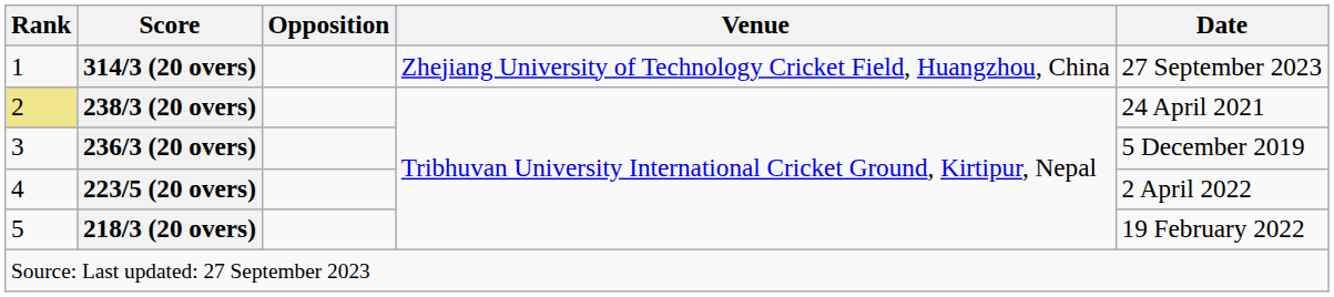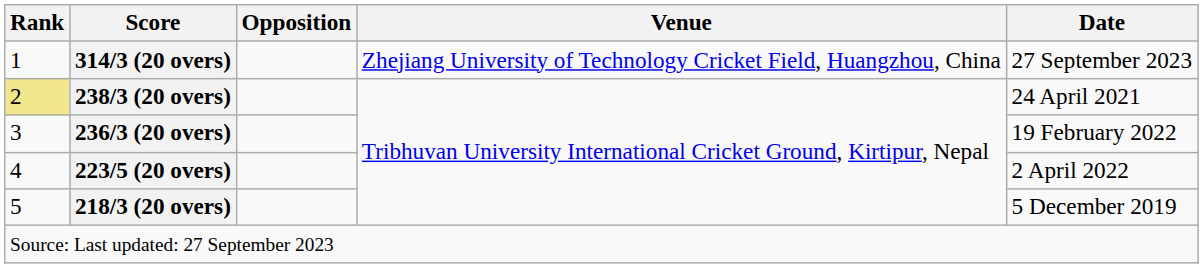236/3 (20 overs) | Date: 5 December 2019 -> 19 February 2022
218/3 (20 overs) | Date: 19 February 2022 -> 5 December 2019
